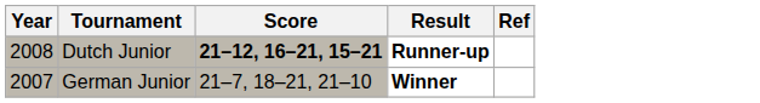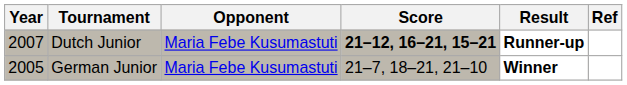+ column: Opponent | Maria Febe Kusumastuti | Maria Febe Kusumastuti
Dutch Junior | Year: 2008 -> 2007
German Junior | Year: 2007 -> 2005
